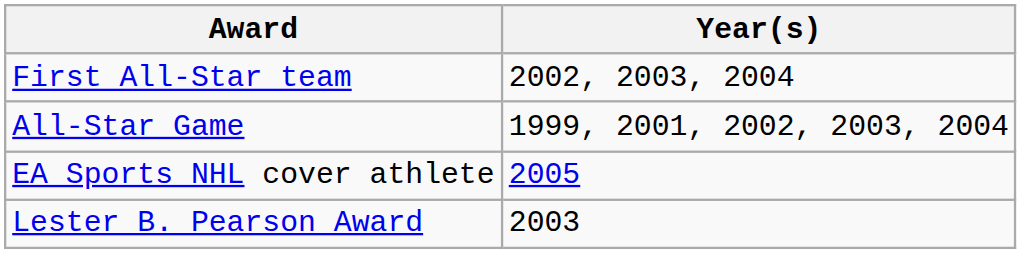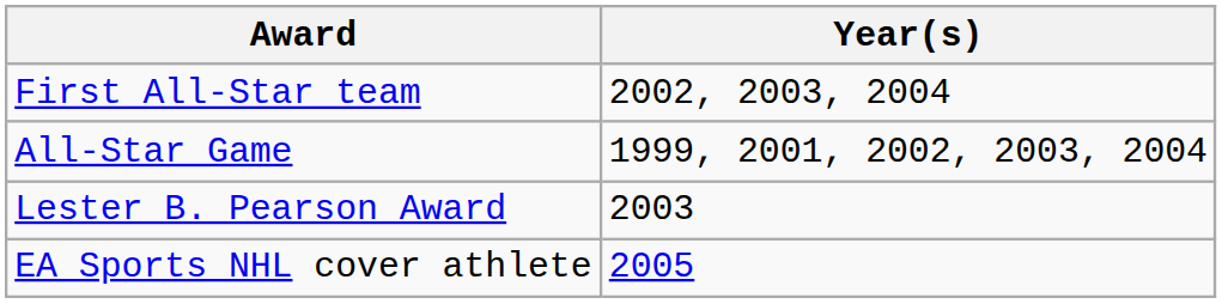rows swapped: Lester B. Pearson Award <-> EA Sports NHL cover athlete
